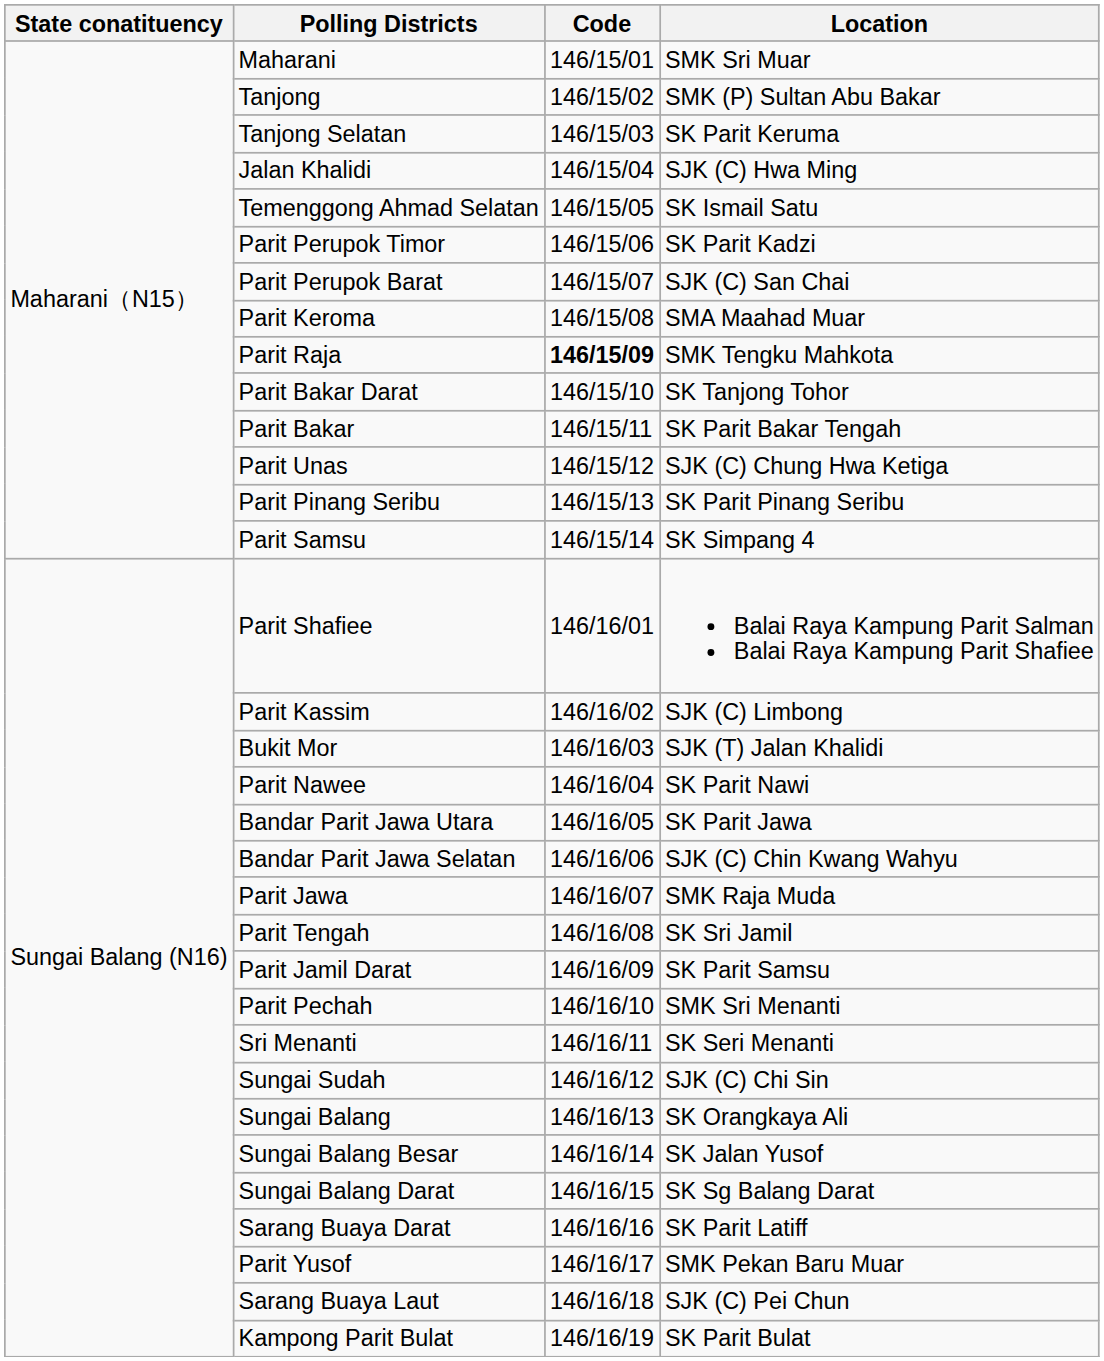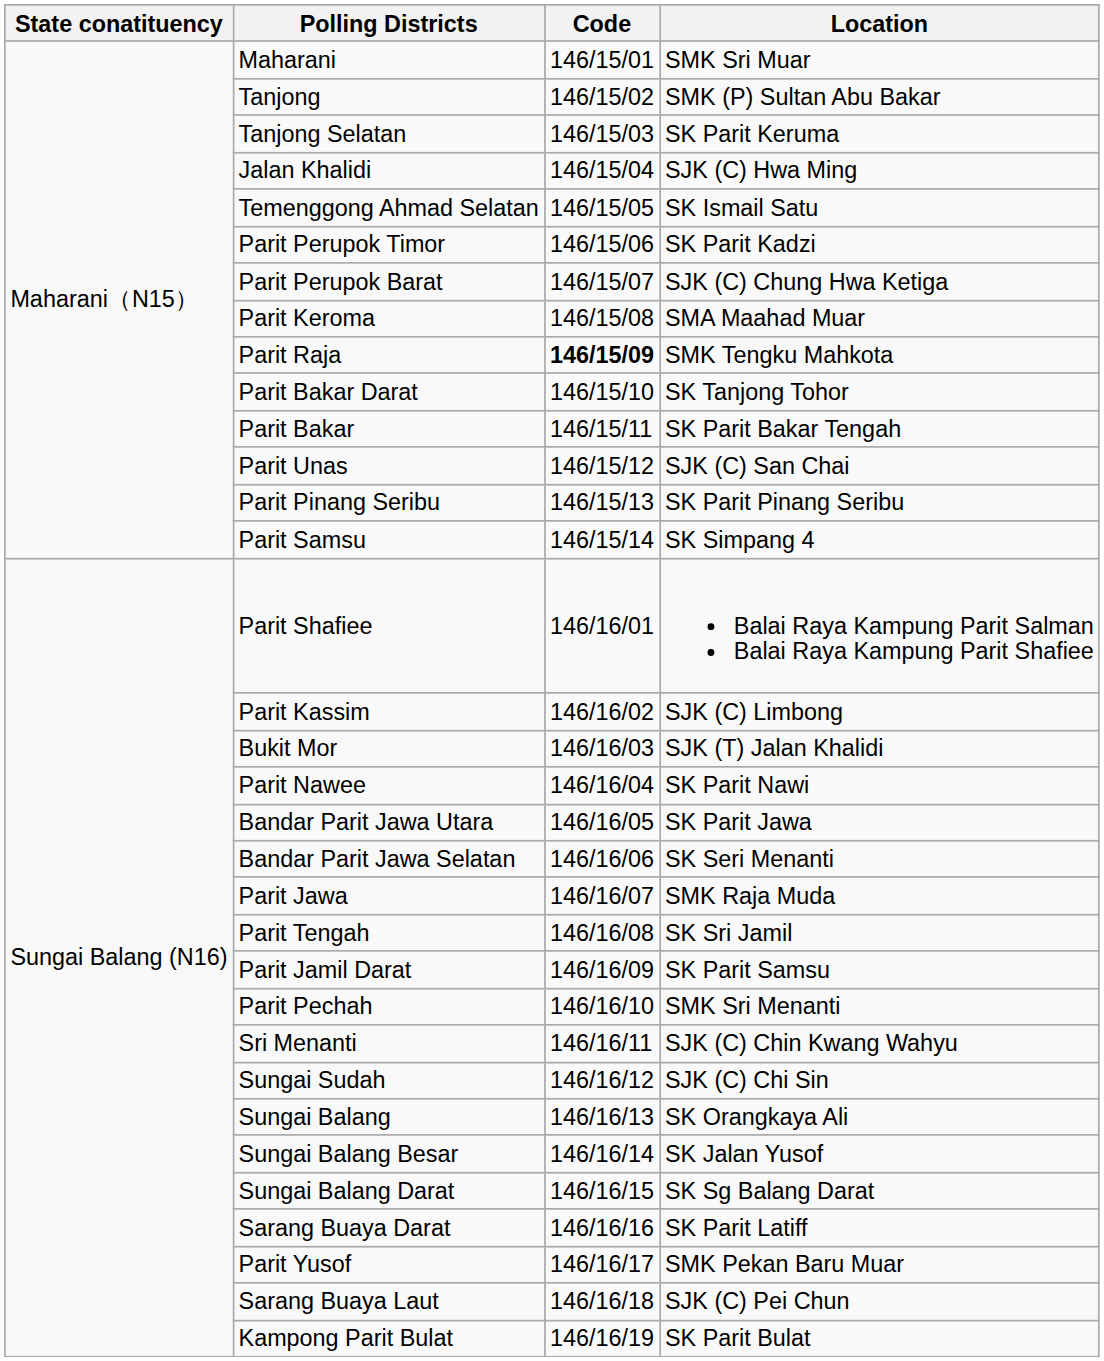Parit Perupok Barat | Location: SJK (C) San Chai -> SJK (C) Chung Hwa Ketiga
Parit Unas | Location: SJK (C) Chung Hwa Ketiga -> SJK (C) San Chai
Bandar Parit Jawa Selatan | Location: SJK (C) Chin Kwang Wahyu -> SK Seri Menanti
Sri Menanti | Location: SK Seri Menanti -> SJK (C) Chin Kwang Wahyu
